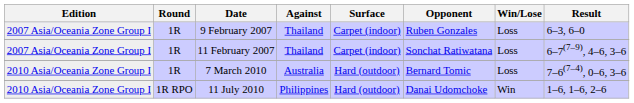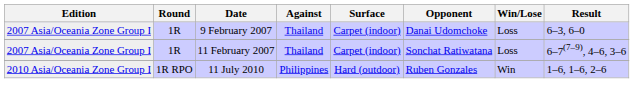9 February 2007 | Opponent: Ruben Gonzales -> Danai Udomchoke
- row: 2010 Asia/Oceania Zone Group I | 1R | 7 March 2010 | Australia | Hard (outdoor) | Bernard Tomic | Loss | 7–6(7–4), 0–6, 3–6
11 July 2010 | Opponent: Danai Udomchoke -> Ruben Gonzales
